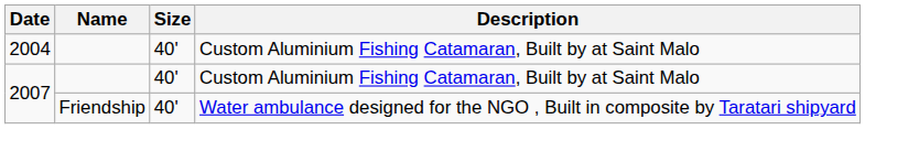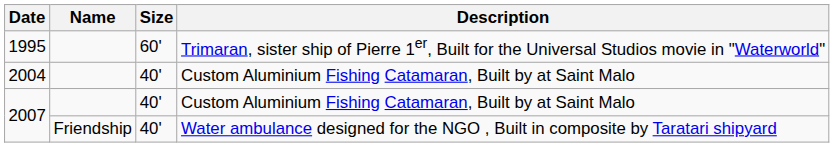+ row: 1995 | 60' | Trimaran, sister ship of Pierre 1er, Built for the Universal Studios movie in "Waterworld"
